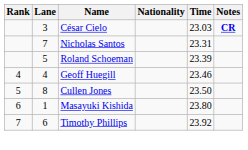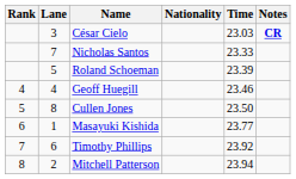Nicholas Santos | Time: 23.31 -> 23.33
Masayuki Kishida | Time: 23.80 -> 23.77
+ row: 8 | 2 | Mitchell Patterson | 23.94
